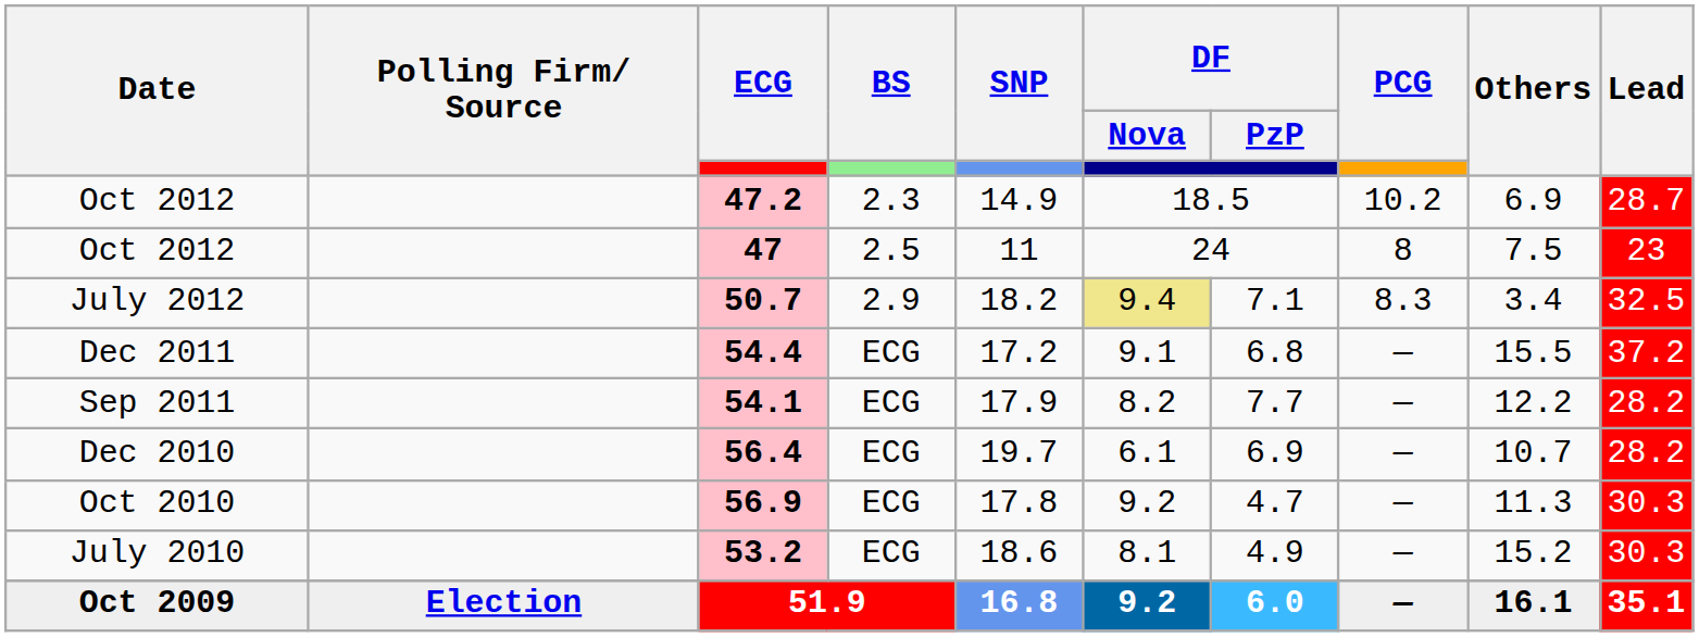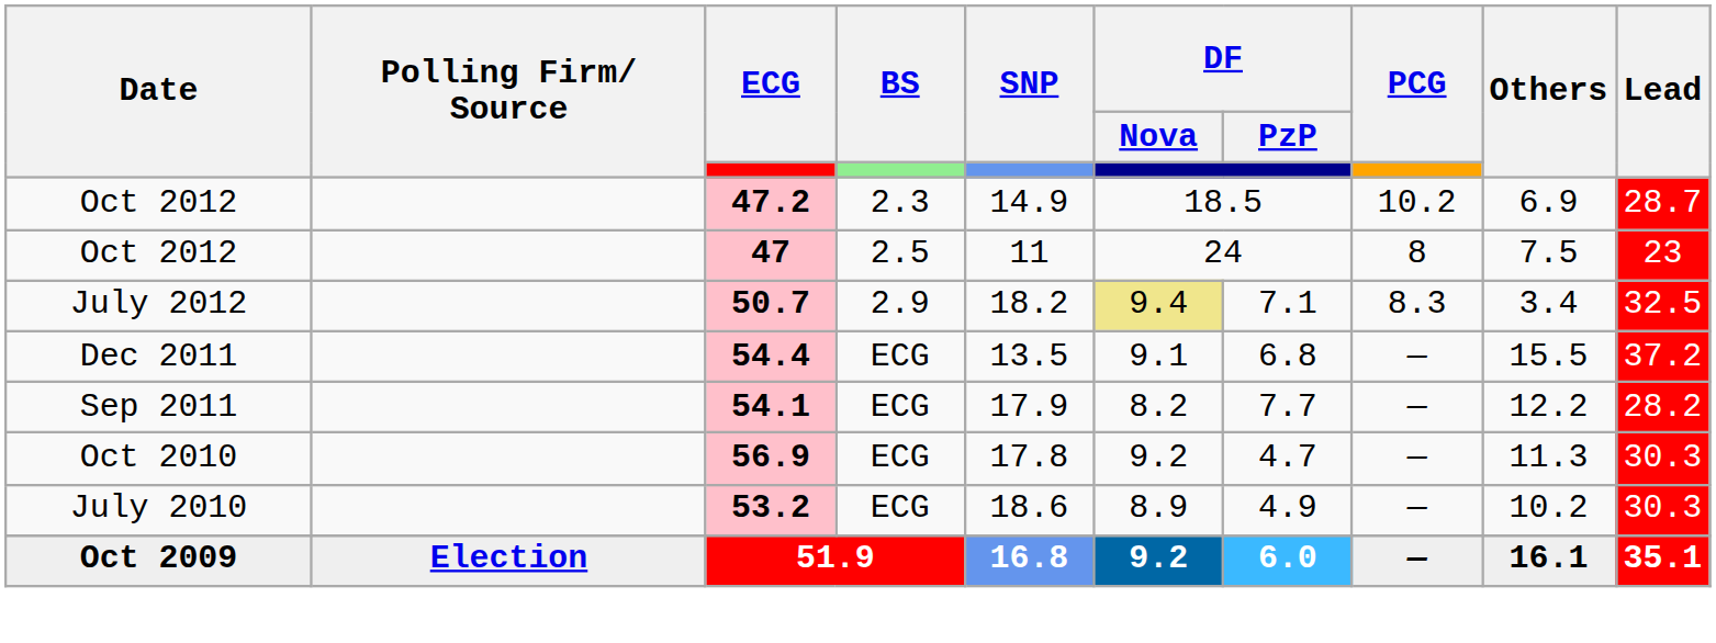54.4 | SNP: 17.2 -> 13.5
- row: Dec 2010 | 56.4 | ECG | 19.7 | 6.1 | 6.9 | — | 10.7 | 28.2
53.2 | DF / Nova: 8.1 -> 8.9
53.2 | Others: 15.2 -> 10.2
